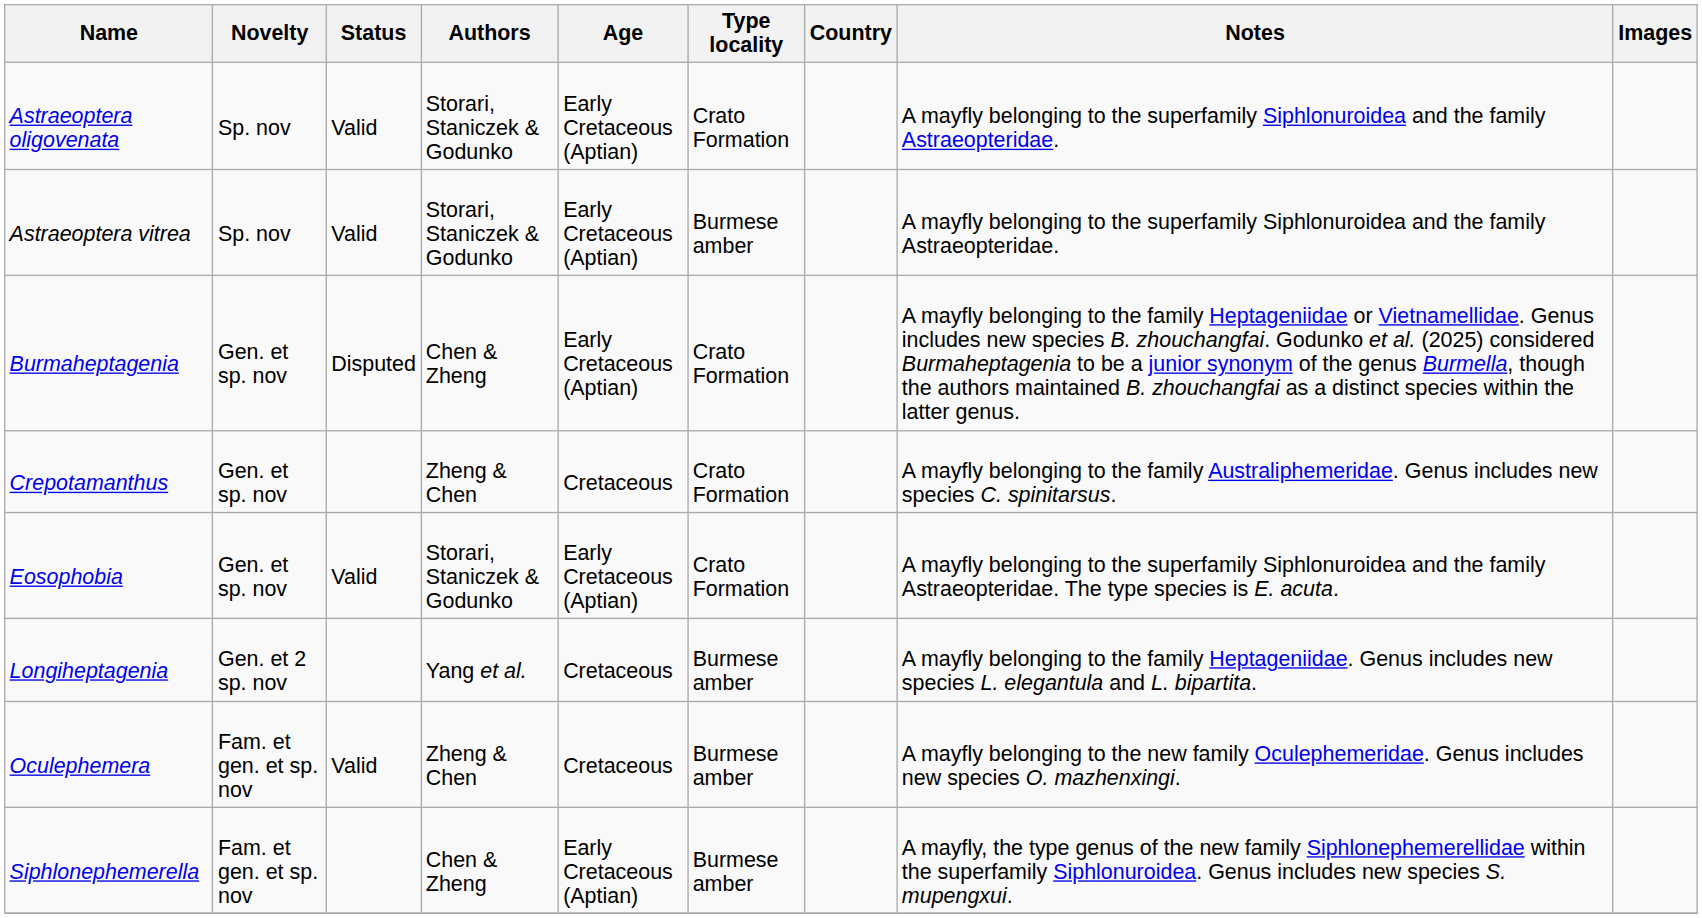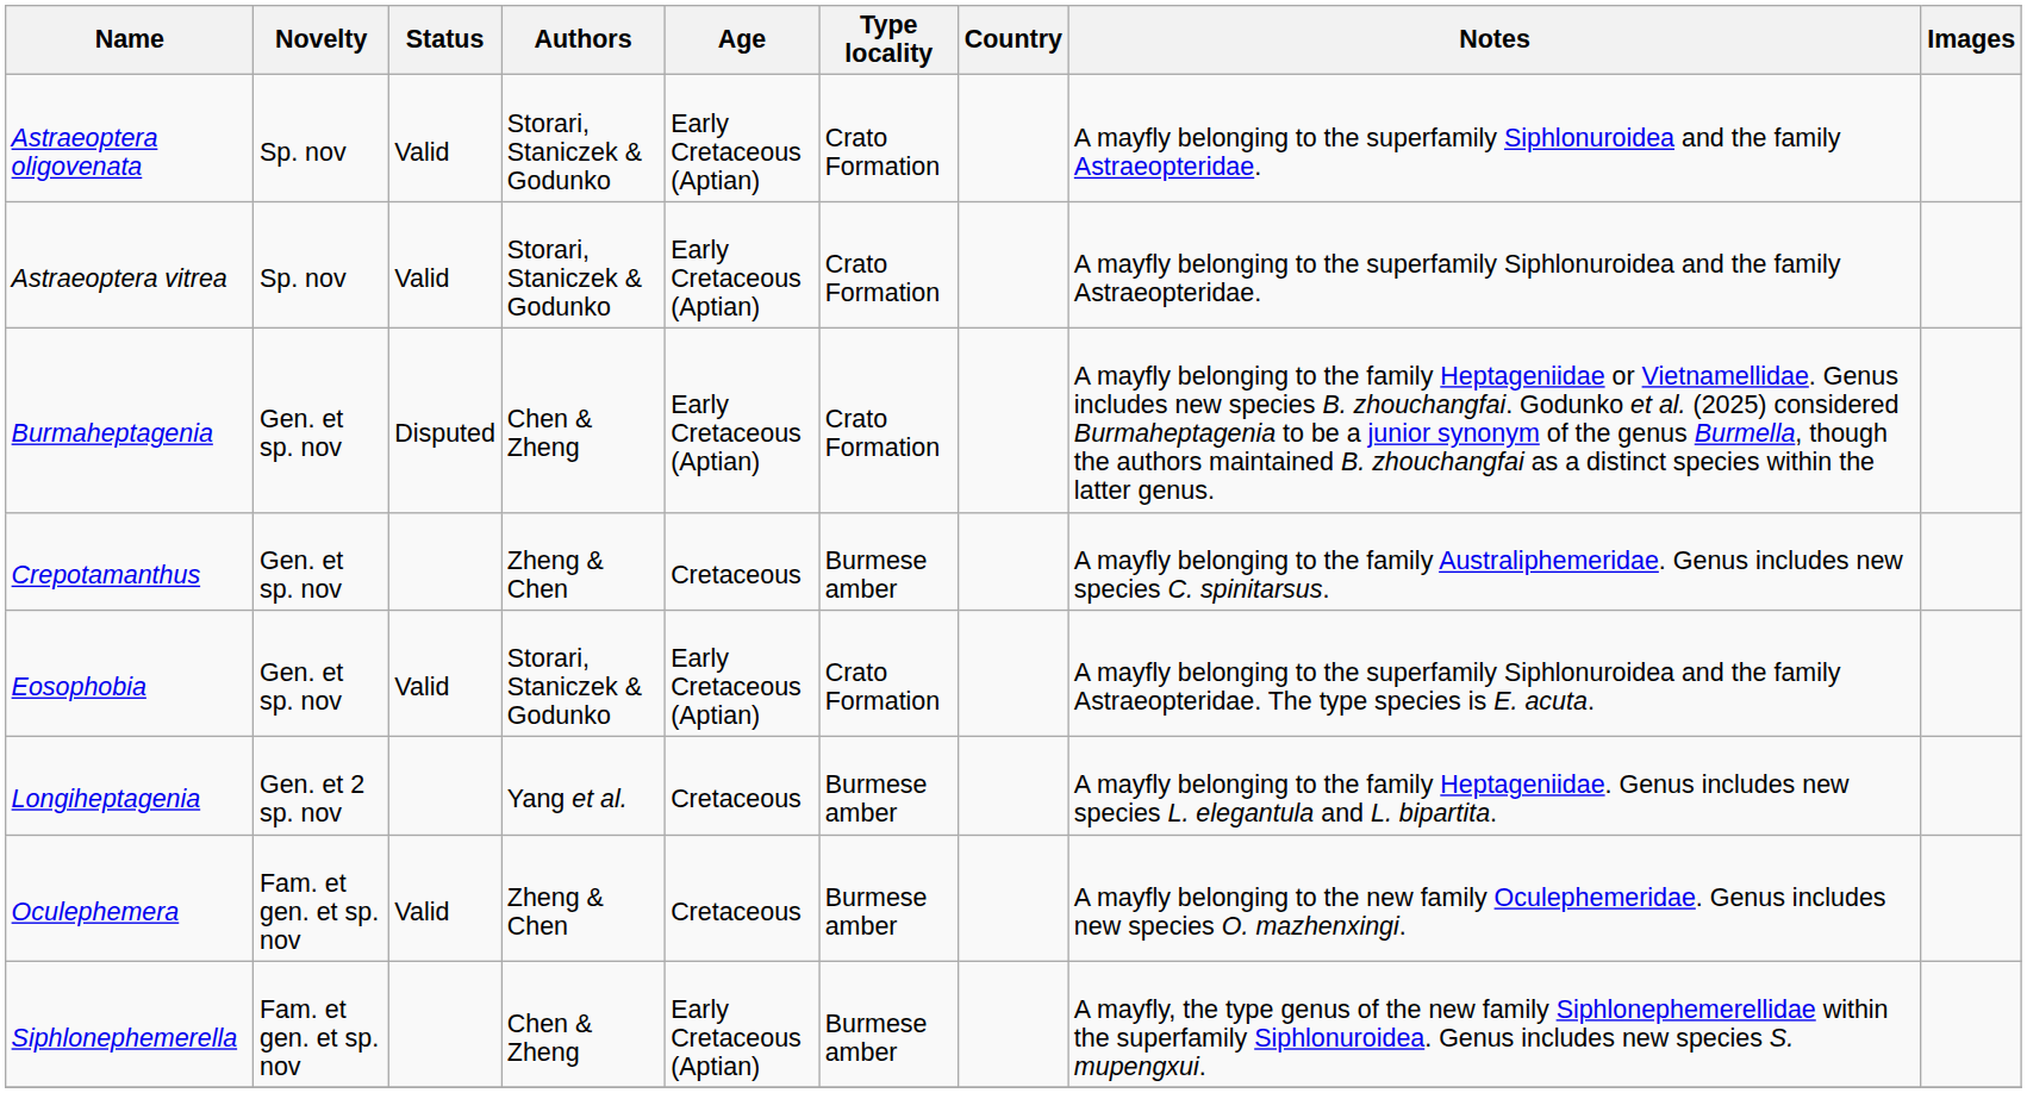Astraeoptera vitrea | Type locality: Burmese amber -> Crato Formation
Crepotamanthus | Type locality: Crato Formation -> Burmese amber
